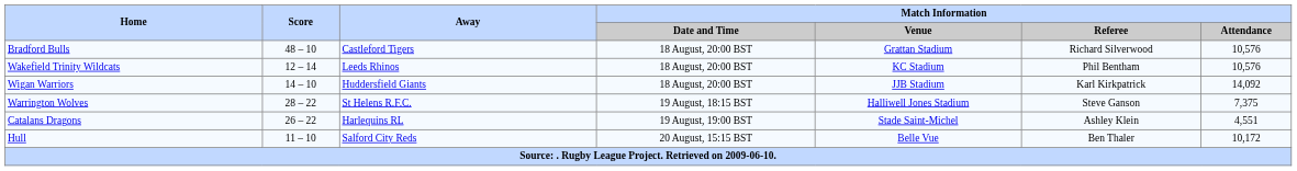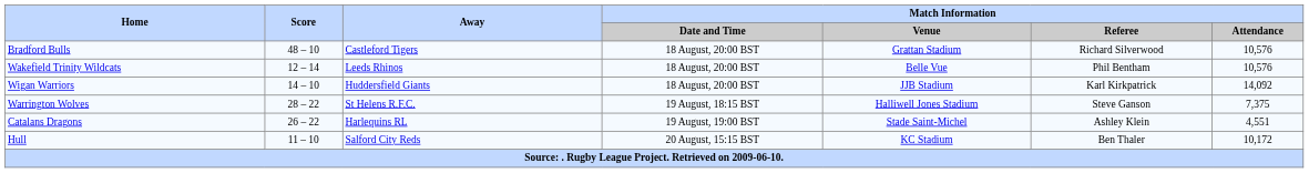Wakefield Trinity Wildcats | Match Information / Venue: KC Stadium -> Belle Vue
Hull | Match Information / Venue: Belle Vue -> KC Stadium
